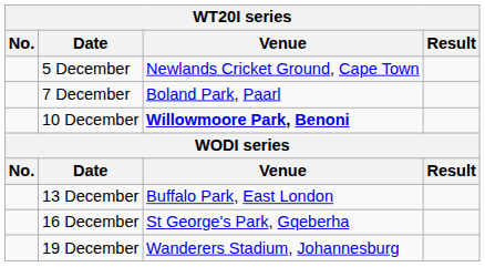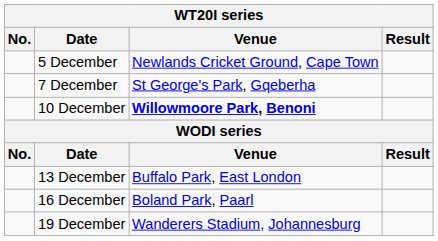7 December | Venue: Boland Park, Paarl -> St George's Park, Gqeberha
16 December | Venue: St George's Park, Gqeberha -> Boland Park, Paarl
